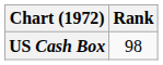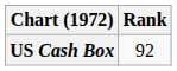US Cash Box | Rank: 98 -> 92
